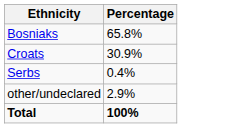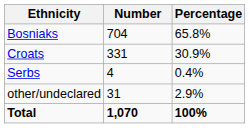+ column: Number | 704 | 331 | 4 | 31 | 1,070
